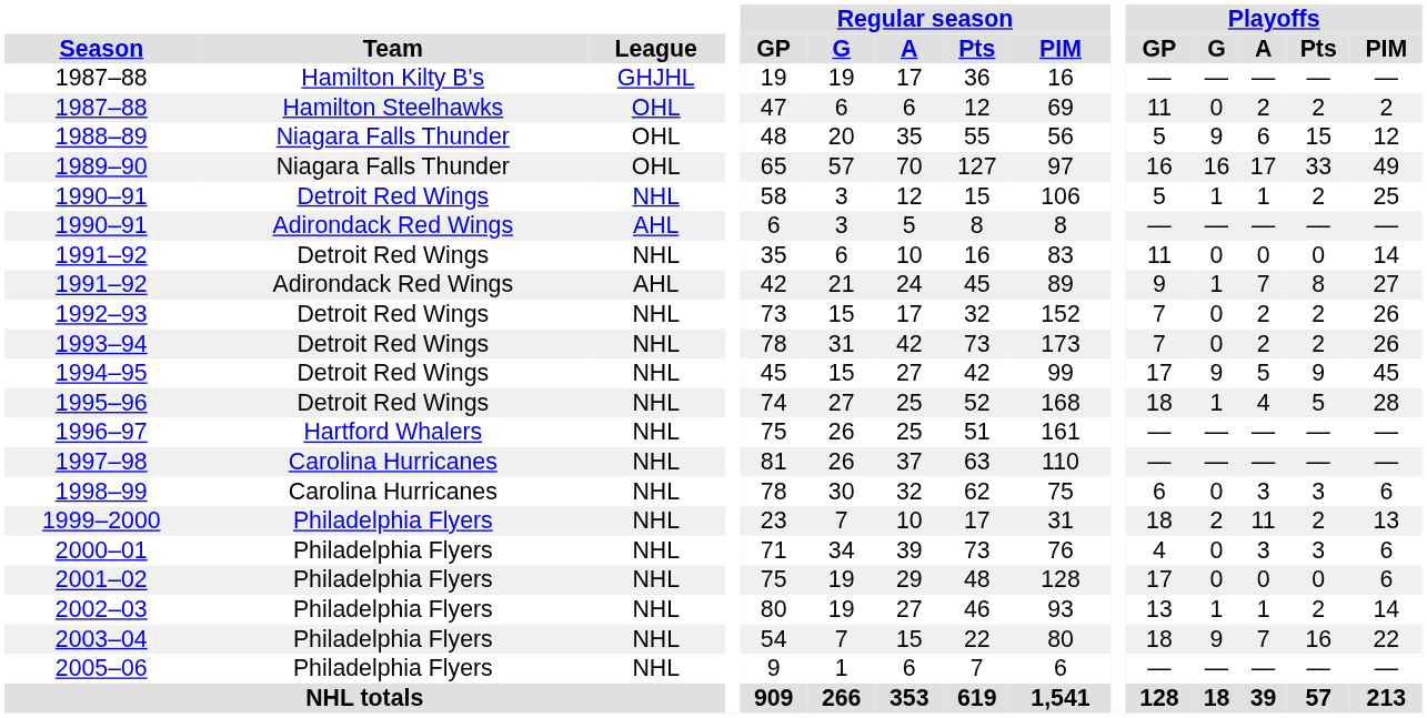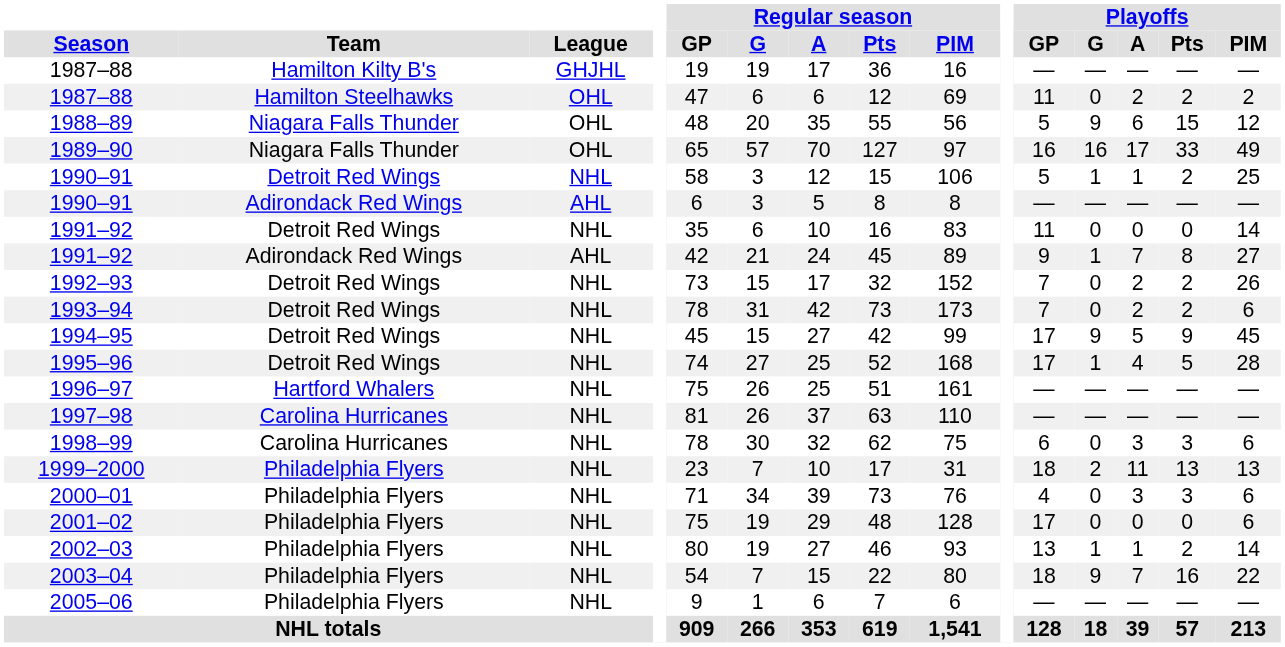1993–94 | Playoffs / PIM: 26 -> 6
1995–96 | Playoffs / GP: 18 -> 17
1999–2000 | Playoffs / Pts: 2 -> 13
